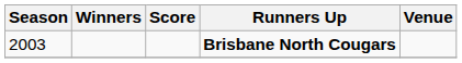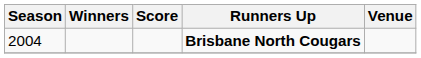Brisbane North Cougars | Season: 2003 -> 2004
